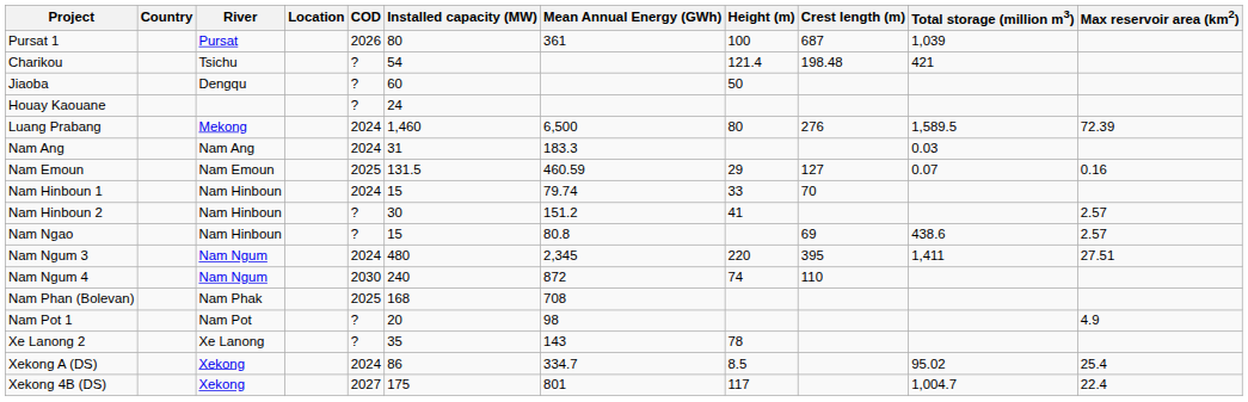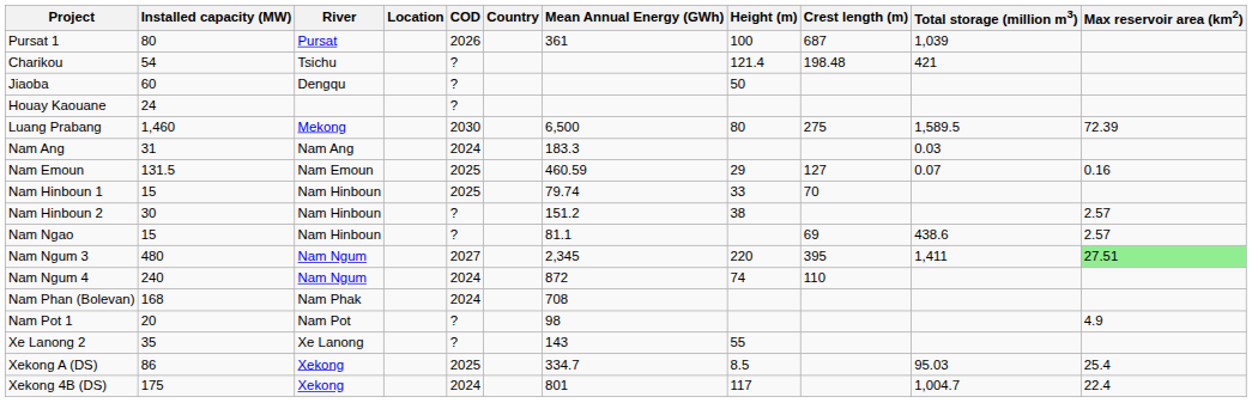columns swapped: Country <-> Installed capacity (MW)
Luang Prabang | COD: 2024 -> 2030
Luang Prabang | Crest length (m): 276 -> 275
Nam Hinboun 1 | COD: 2024 -> 2025
Nam Hinboun 2 | Height (m): 41 -> 38
Nam Ngao | Mean Annual Energy (GWh): 80.8 -> 81.1
Nam Ngum 3 | COD: 2024 -> 2027
Nam Ngum 3 | Max reservoir area (km2): no background -> lightgreen background
Nam Ngum 4 | COD: 2030 -> 2024
Nam Phan (Bolevan) | COD: 2025 -> 2024
Xe Lanong 2 | Height (m): 78 -> 55
Xekong A (DS) | COD: 2024 -> 2025
Xekong A (DS) | Total storage (million m3): 95.02 -> 95.03
Xekong 4B (DS) | COD: 2027 -> 2024
